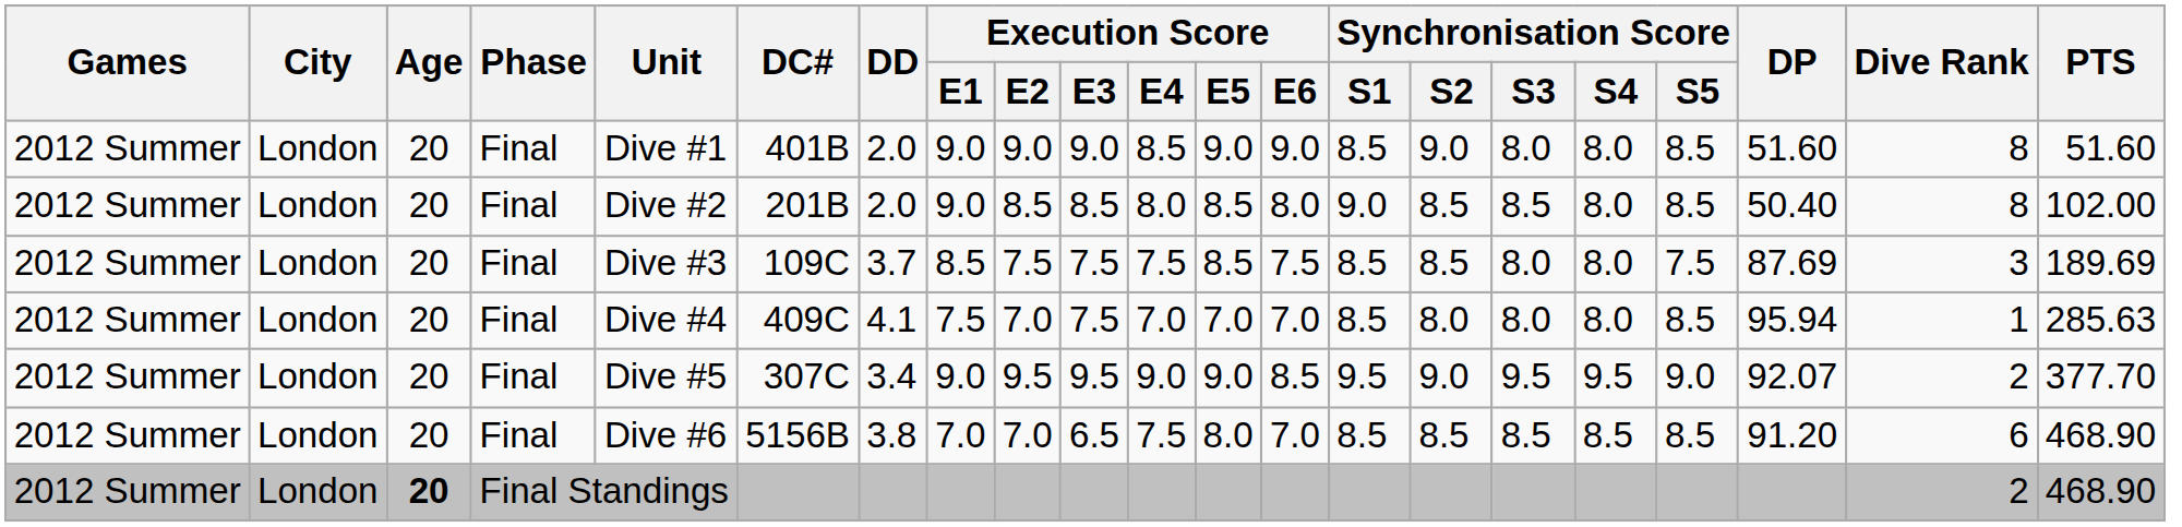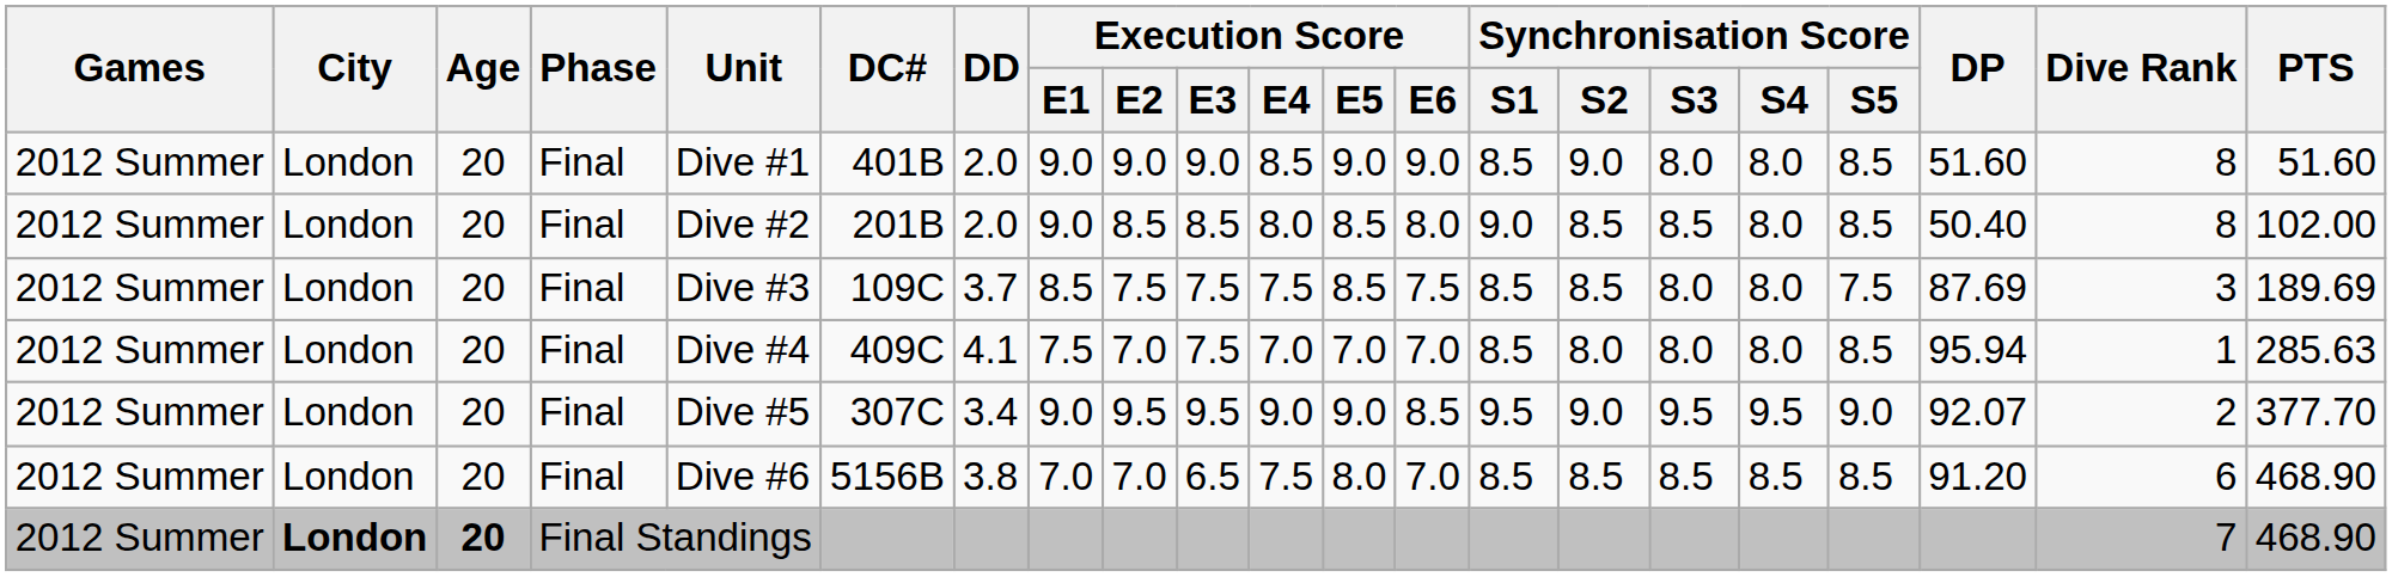Final Standings | City: normal -> bold
Final Standings | Dive Rank: 2 -> 7
